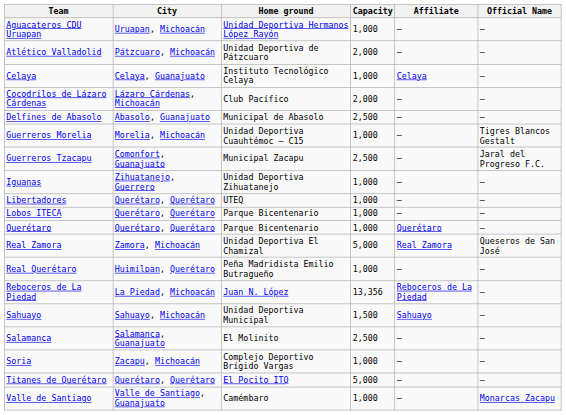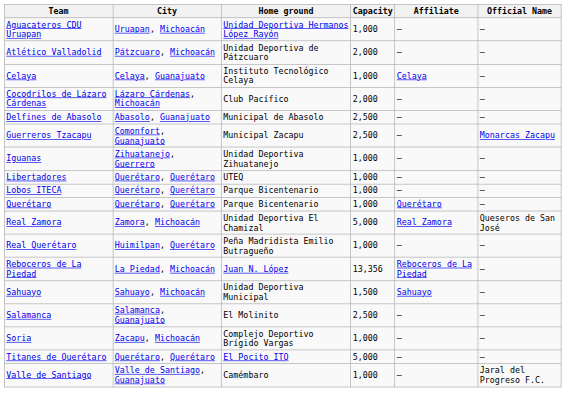- row: Guerreros Morelia | Morelia, Michoacán | Unidad Deportiva Cuauhtémoc – C15 | 1,000 | – | Tigres Blancos Gestalt
Guerreros Tzacapu | Official Name: Jaral del Progreso F.C. -> Monarcas Zacapu
Valle de Santiago | Official Name: Monarcas Zacapu -> Jaral del Progreso F.C.
